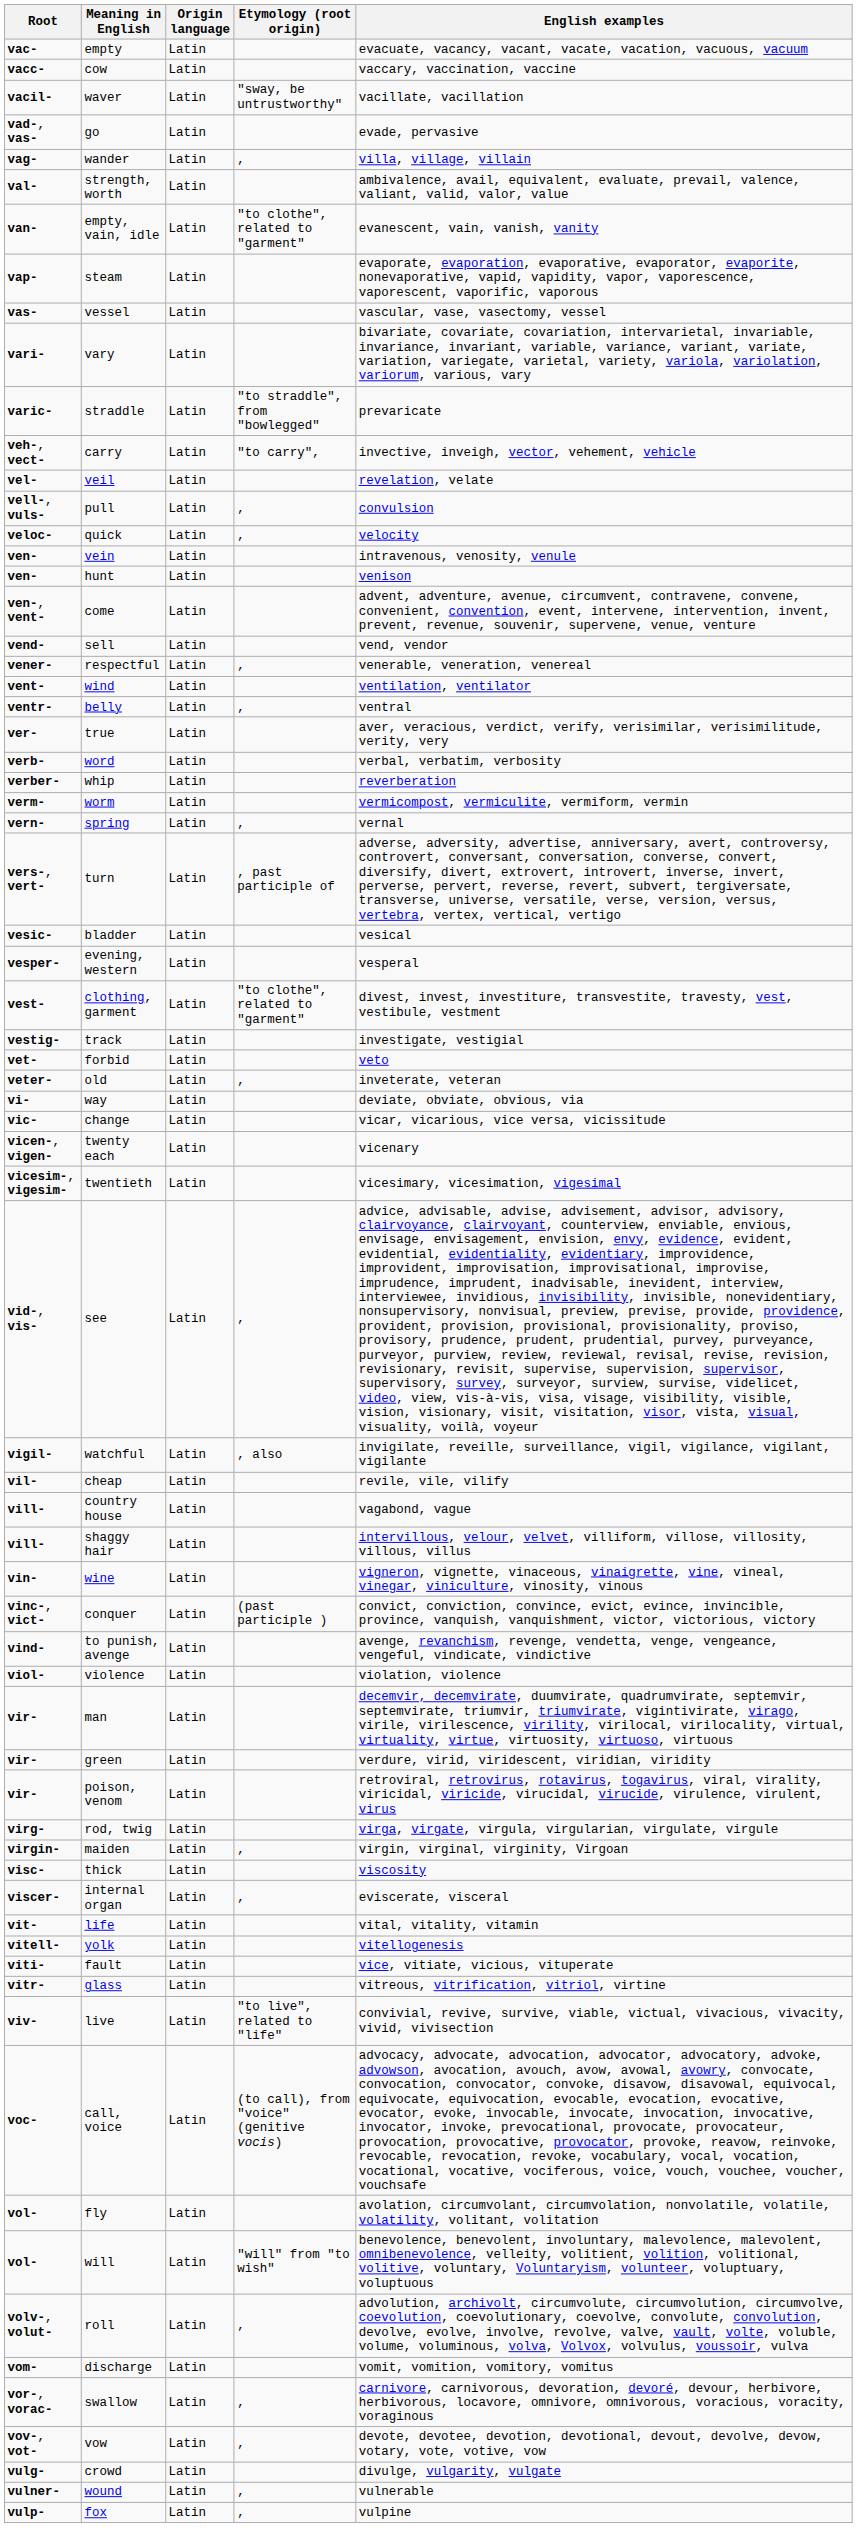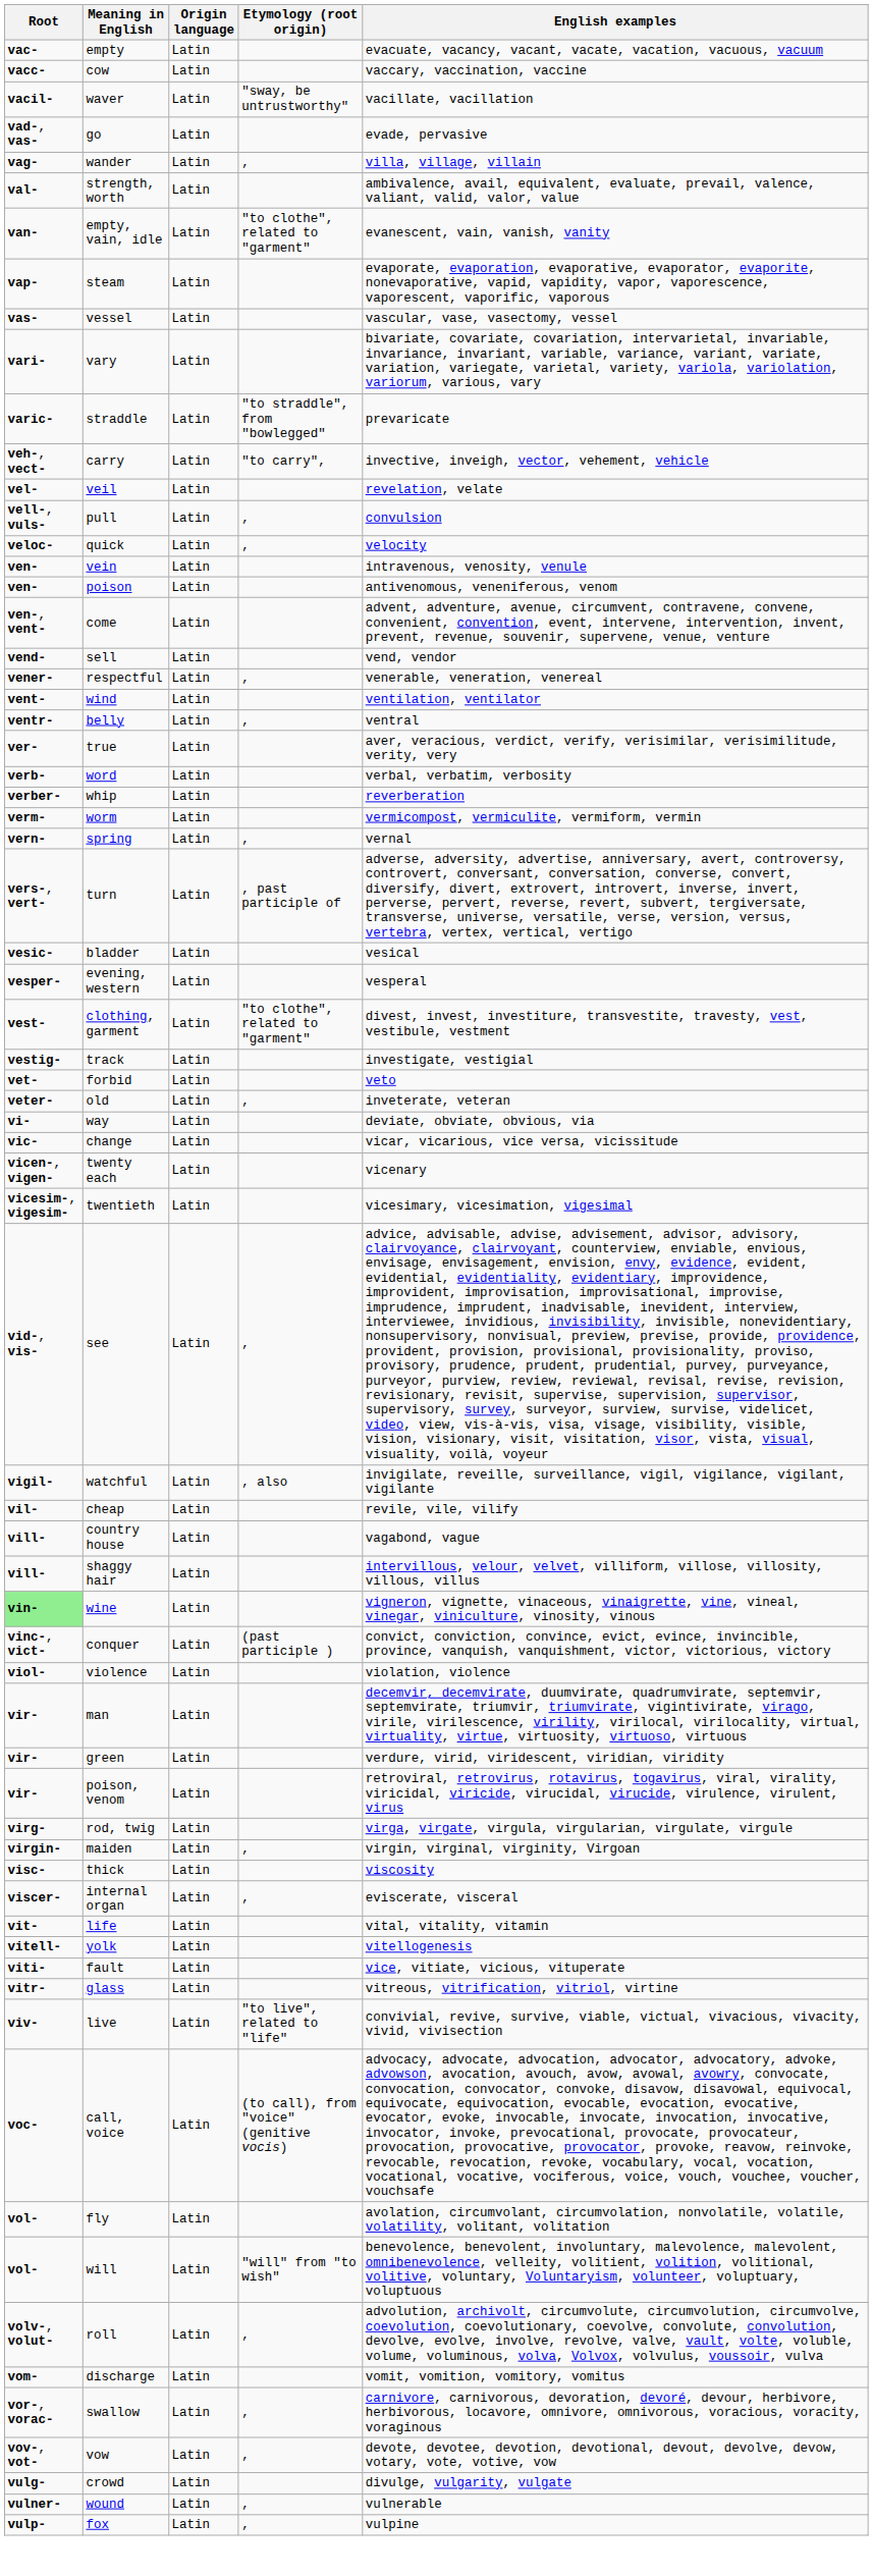+ row: ven- | poison | Latin | antivenomous, veneniferous, venom
- row: ven- | hunt | Latin | venison
wine | Root: no background -> lightgreen background
- row: vind- | to punish, avenge | Latin | avenge, revanchism, revenge, vendetta, venge, vengeance, vengeful, vindicate, vindictive
